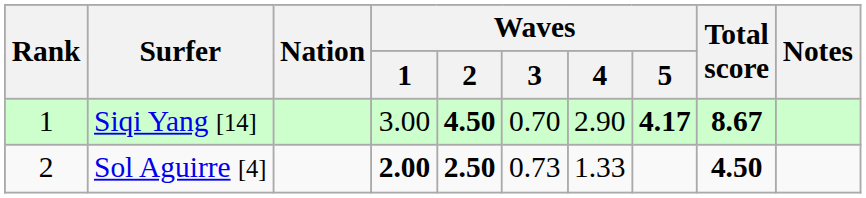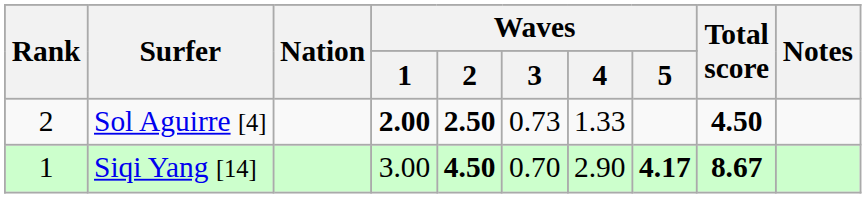rows swapped: Siqi Yang [14] <-> Sol Aguirre [4]
